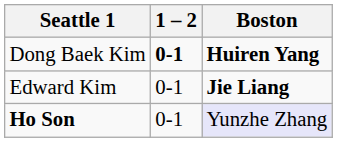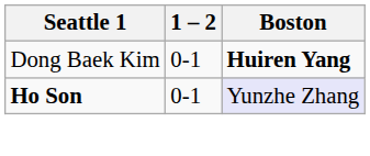Dong Baek Kim | 1 – 2: bold -> normal
- row: Edward Kim | 0-1 | Jie Liang
